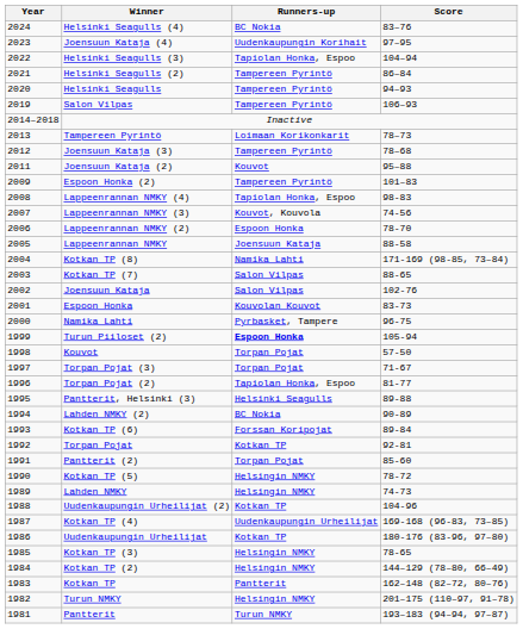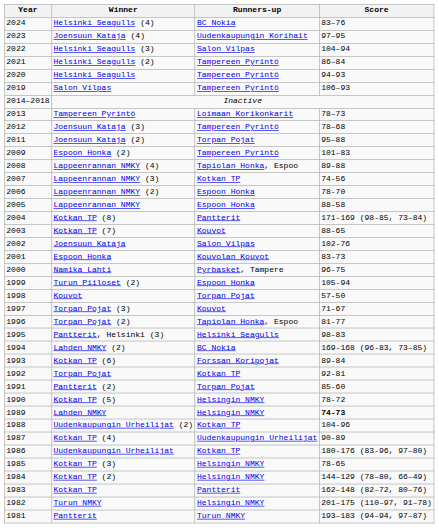Helsinki Seagulls (3) | Runners-up: Tapiolan Honka, Espoo -> Salon Vilpas
Joensuun Kataja (2) | Runners-up: Kouvot -> Torpan Pojat
Lappeenrannan NMKY (4) | Score: 98-83 -> 89-88
Lappeenrannan NMKY (3) | Runners-up: Kouvot, Kouvola -> Kotkan TP
Lappeenrannan NMKY | Runners-up: Joensuun Kataja -> Espoon Honka
Kotkan TP (8) | Runners-up: Namika Lahti -> Pantterit
Kotkan TP (7) | Runners-up: Salon Vilpas -> Kouvot
Turun Piiloset (2) | Runners-up: bold -> normal
Torpan Pojat (3) | Runners-up: Torpan Pojat -> Kouvot
Pantterit, Helsinki (3) | Score: 89-88 -> 98-83
Lahden NMKY (2) | Score: 90-89 -> 169-168 (96-83, 73–85)
Lahden NMKY | Score: normal -> bold
Kotkan TP (4) | Score: 169-168 (96-83, 73–85) -> 90-89
